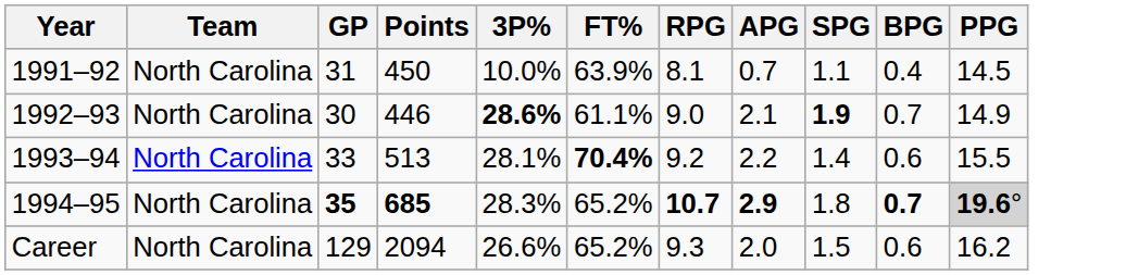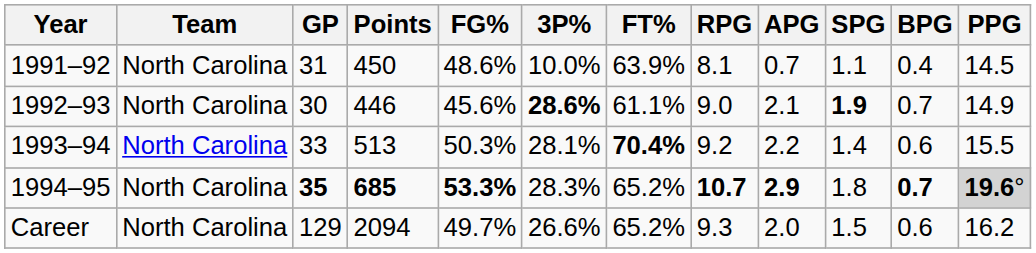+ column: FG% | 48.6% | 45.6% | 50.3% | 53.3% | 49.7%
